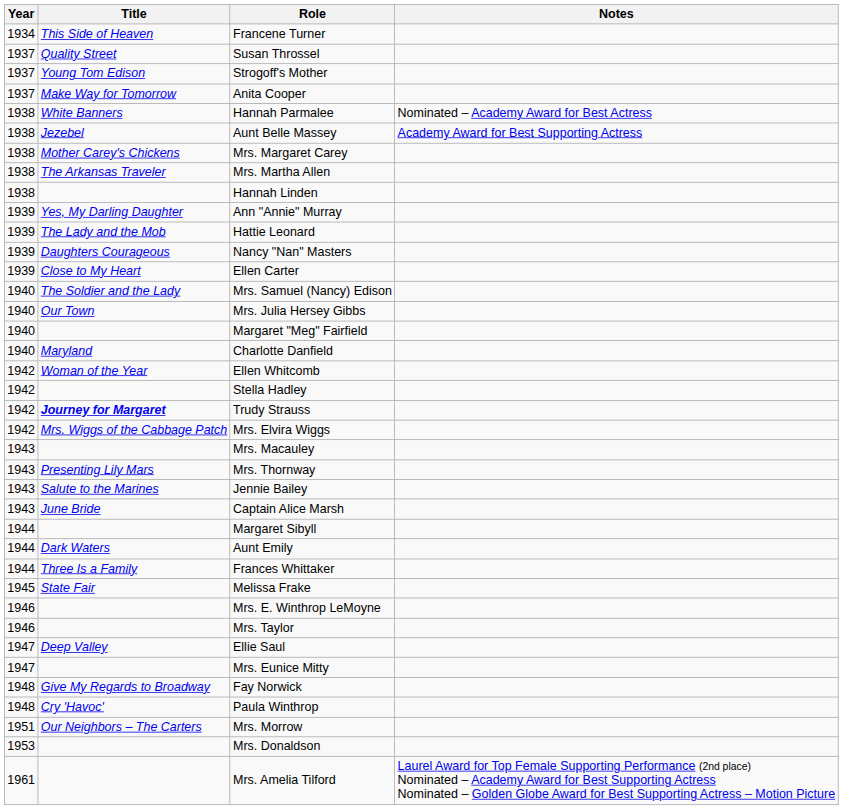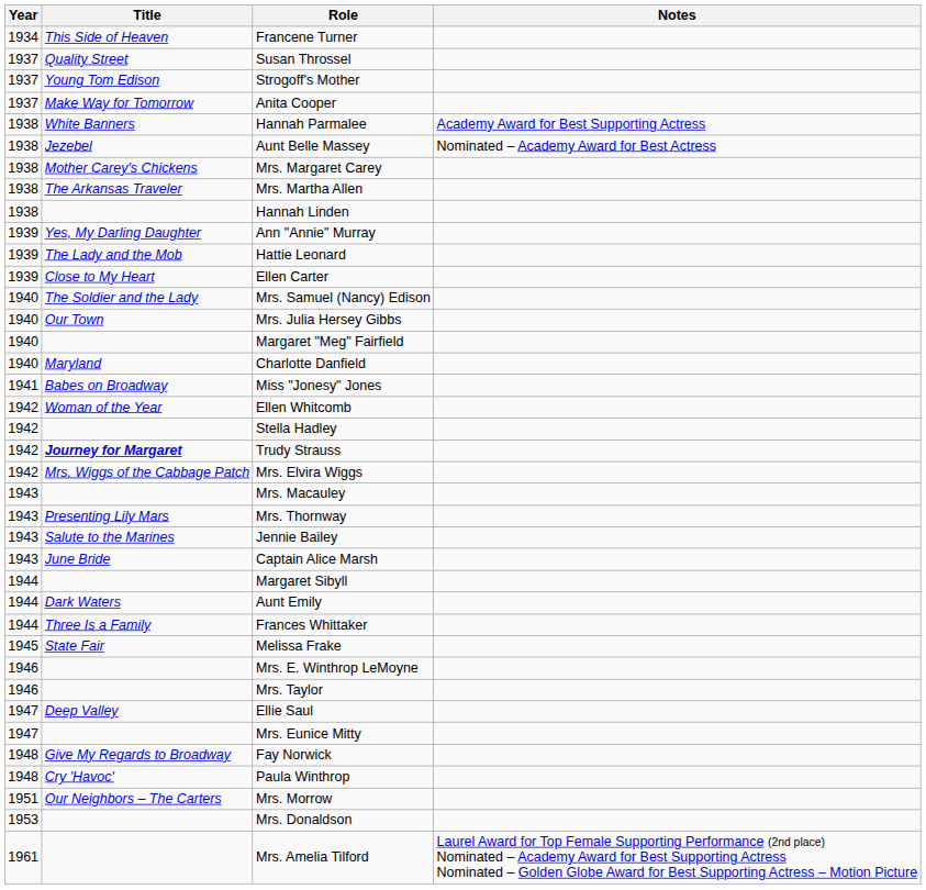Hannah Parmalee | Notes: Nominated – Academy Award for Best Actress -> Academy Award for Best Supporting Actress
Aunt Belle Massey | Notes: Academy Award for Best Supporting Actress -> Nominated – Academy Award for Best Actress
- row: 1939 | Daughters Courageous | Nancy "Nan" Masters
+ row: 1941 | Babes on Broadway | Miss "Jonesy" Jones
